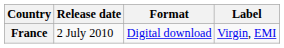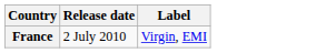- column: Format | Digital download
